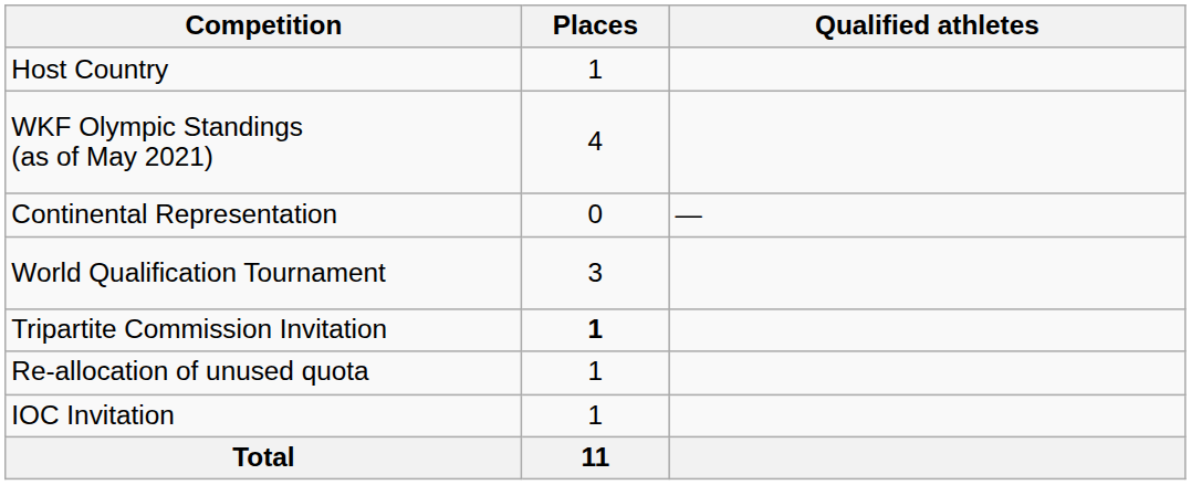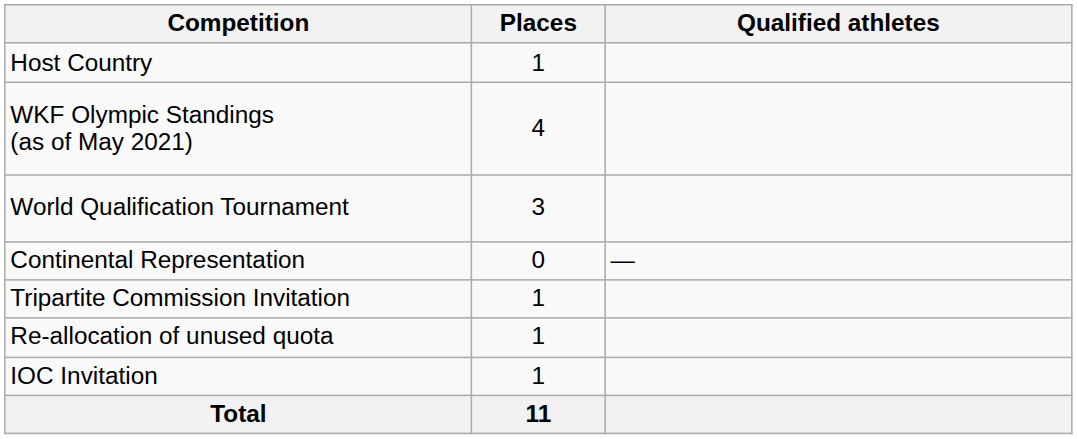rows swapped: World Qualification Tournament <-> Continental Representation
Tripartite Commission Invitation | Places: bold -> normal
